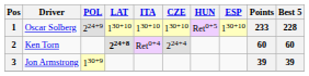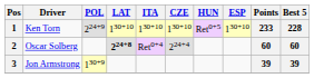1 | Driver: Oscar Solberg -> Ken Torn
2 | Driver: Ken Torn -> Oscar Solberg
